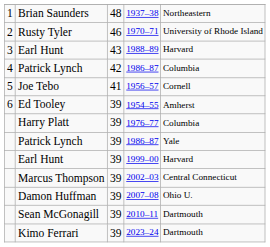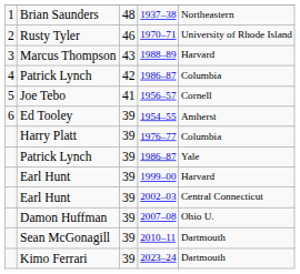1988–89 | column 2: Earl Hunt -> Marcus Thompson
2002–03 | column 2: Marcus Thompson -> Earl Hunt
